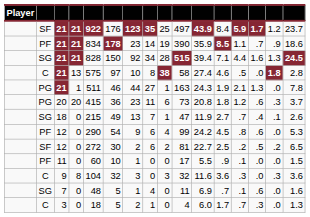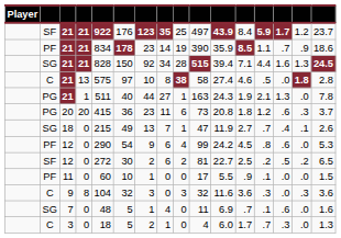PG / 21 | column 6: 46 -> 40
